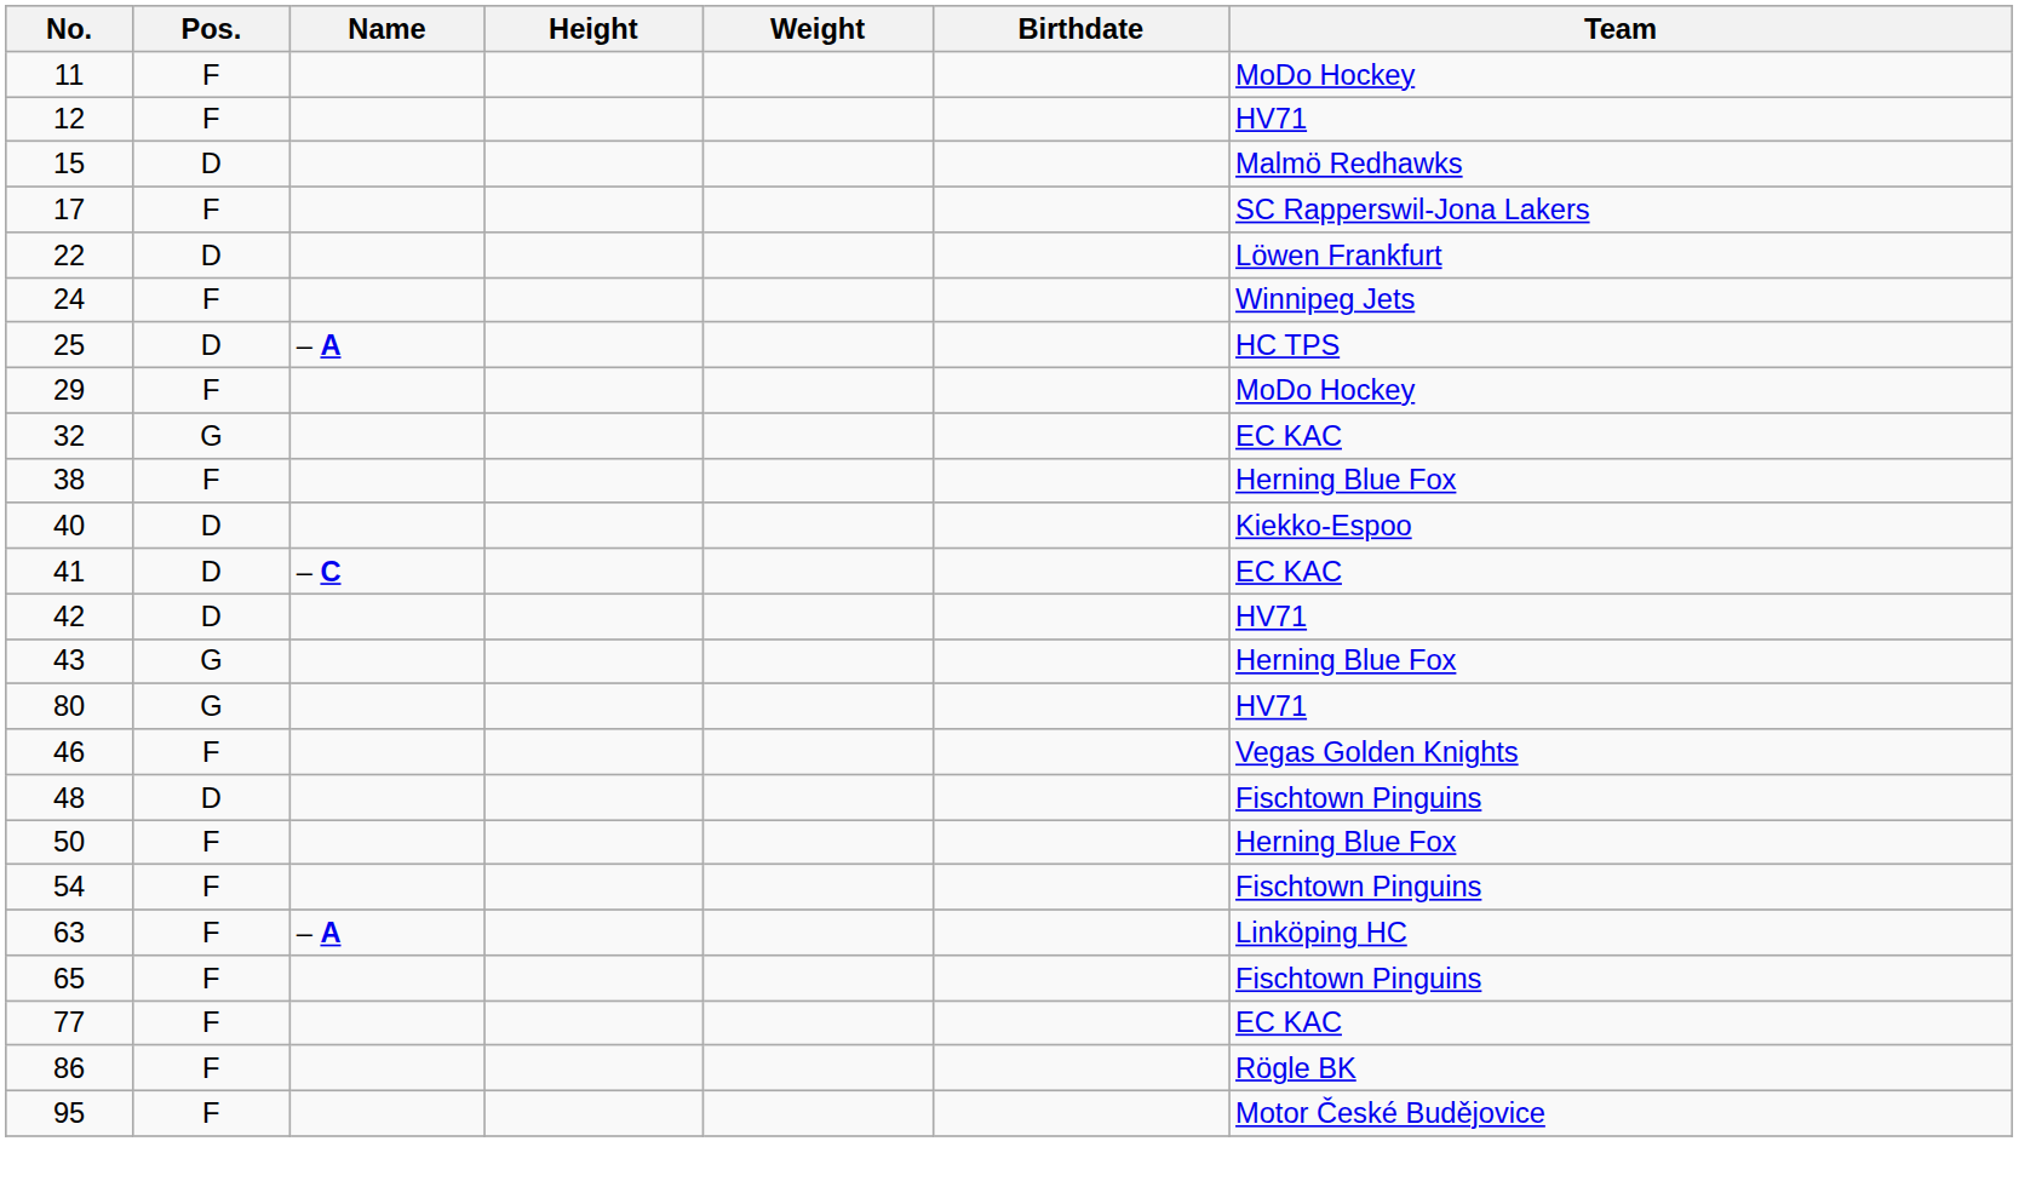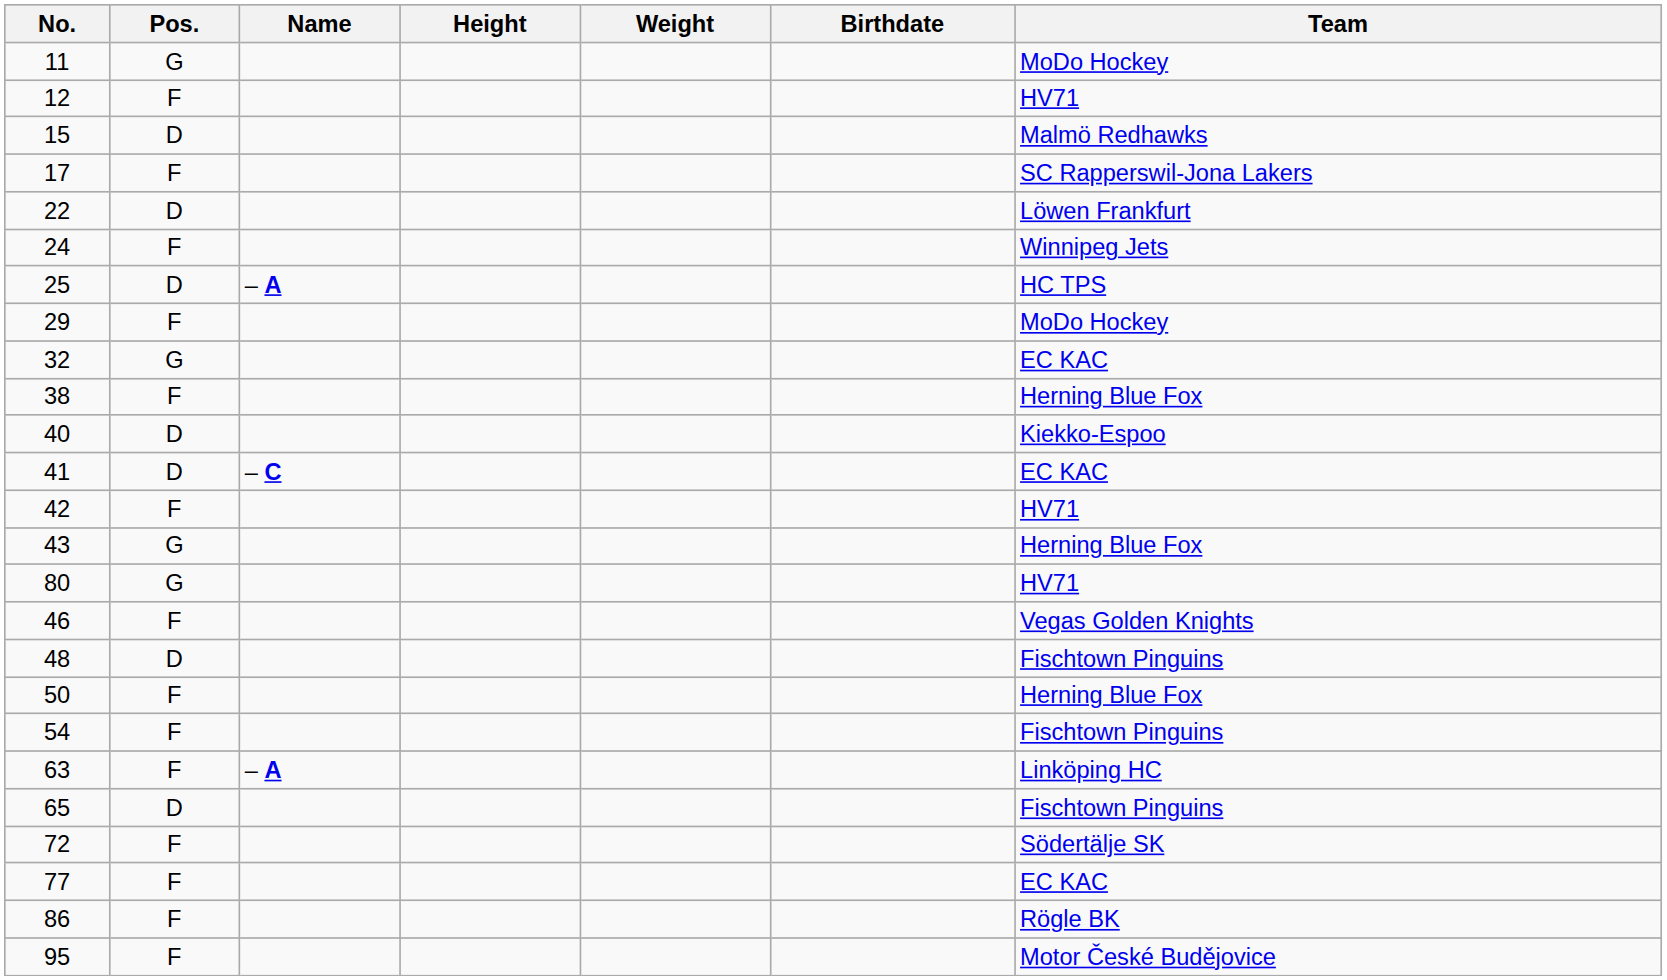11 | Pos.: F -> G
42 | Pos.: D -> F
65 | Pos.: F -> D
+ row: 72 | F | Södertälje SK
